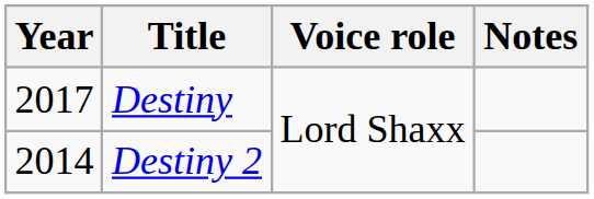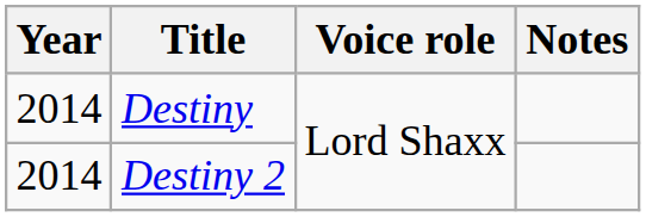Destiny | Year: 2017 -> 2014
